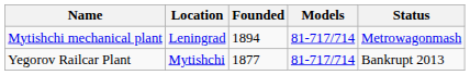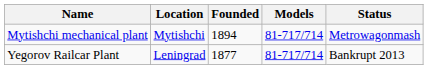Mytishchi mechanical plant | Location: Leningrad -> Mytishchi
Yegorov Railcar Plant | Location: Mytishchi -> Leningrad
